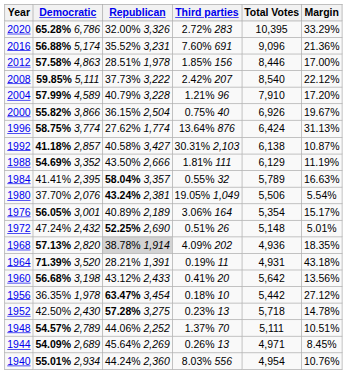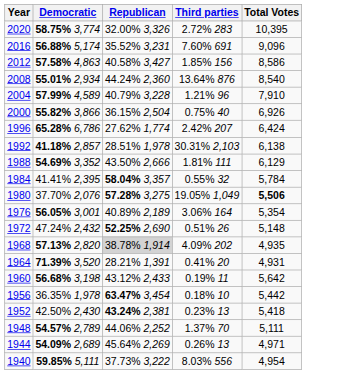- column: Margin | 33.29% | 21.36% | 17.00% | 22.12% | 17.20% | 19.67% | 31.13% | 10.87% | 11.19% | 16.63% | 5.54% | 15.17% | 5.01% | 18.35% | 43.18% | 13.56% | 27.12% | 14.78% | 10.51% | 8.45% | 10.76%
2020 | Democratic: 65.28% 6,786 -> 58.75% 3,774
2012 | Republican: 28.51% 1,978 -> 40.58% 3,427
2012 | Total Votes: 8,446 -> 8,586
2008 | Democratic: 59.85% 5,111 -> 55.01% 2,934
2008 | Republican: 37.73% 3,222 -> 44.24% 2,360
2008 | Third parties: 2.42% 207 -> 13.64% 876
1996 | Democratic: 58.75% 3,774 -> 65.28% 6,786
1996 | Third parties: 13.64% 876 -> 2.42% 207
1992 | Republican: 40.58% 3,427 -> 28.51% 1,978
1984 | Total Votes: 5,789 -> 5,784
1980 | Republican: 43.24% 2,381 -> 57.28% 3,275
1980 | Total Votes: normal -> bold
1968 | Total Votes: 4,936 -> 4,935
1964 | Third parties: 0.19% 11 -> 0.41% 20
1960 | Third parties: 0.41% 20 -> 0.19% 11
1952 | Republican: 57.28% 3,275 -> 43.24% 2,381
1952 | Total Votes: 5,718 -> 5,418
1940 | Democratic: 55.01% 2,934 -> 59.85% 5,111
1940 | Republican: 44.24% 2,360 -> 37.73% 3,222
